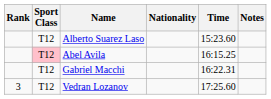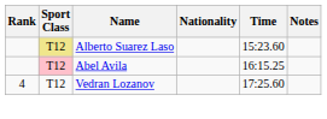Alberto Suarez Laso | Sport Class: no background -> khaki background
- row: T12 | Gabriel Macchi | 16:22.31
Vedran Lozanov | Rank: 3 -> 4
